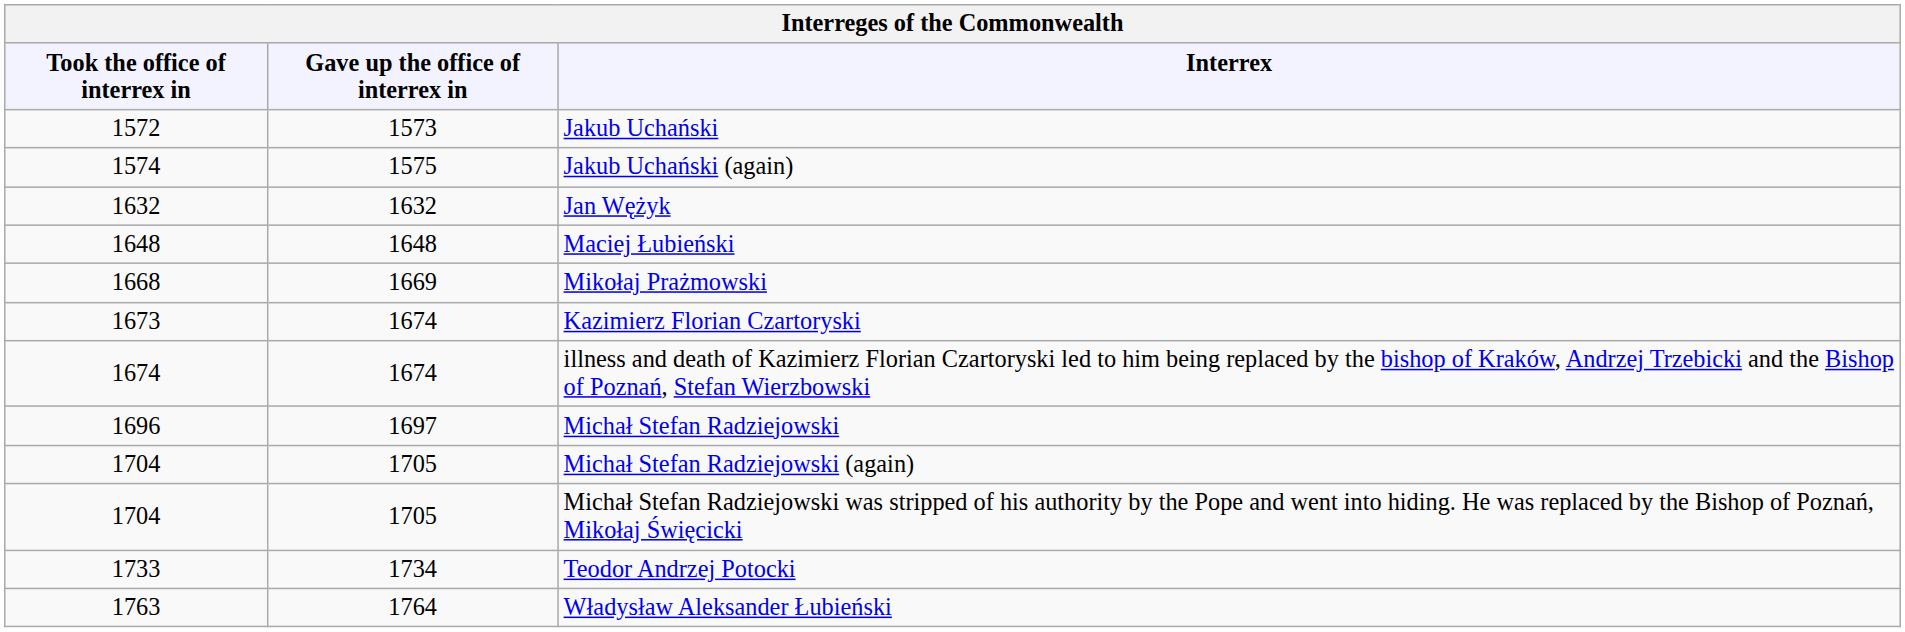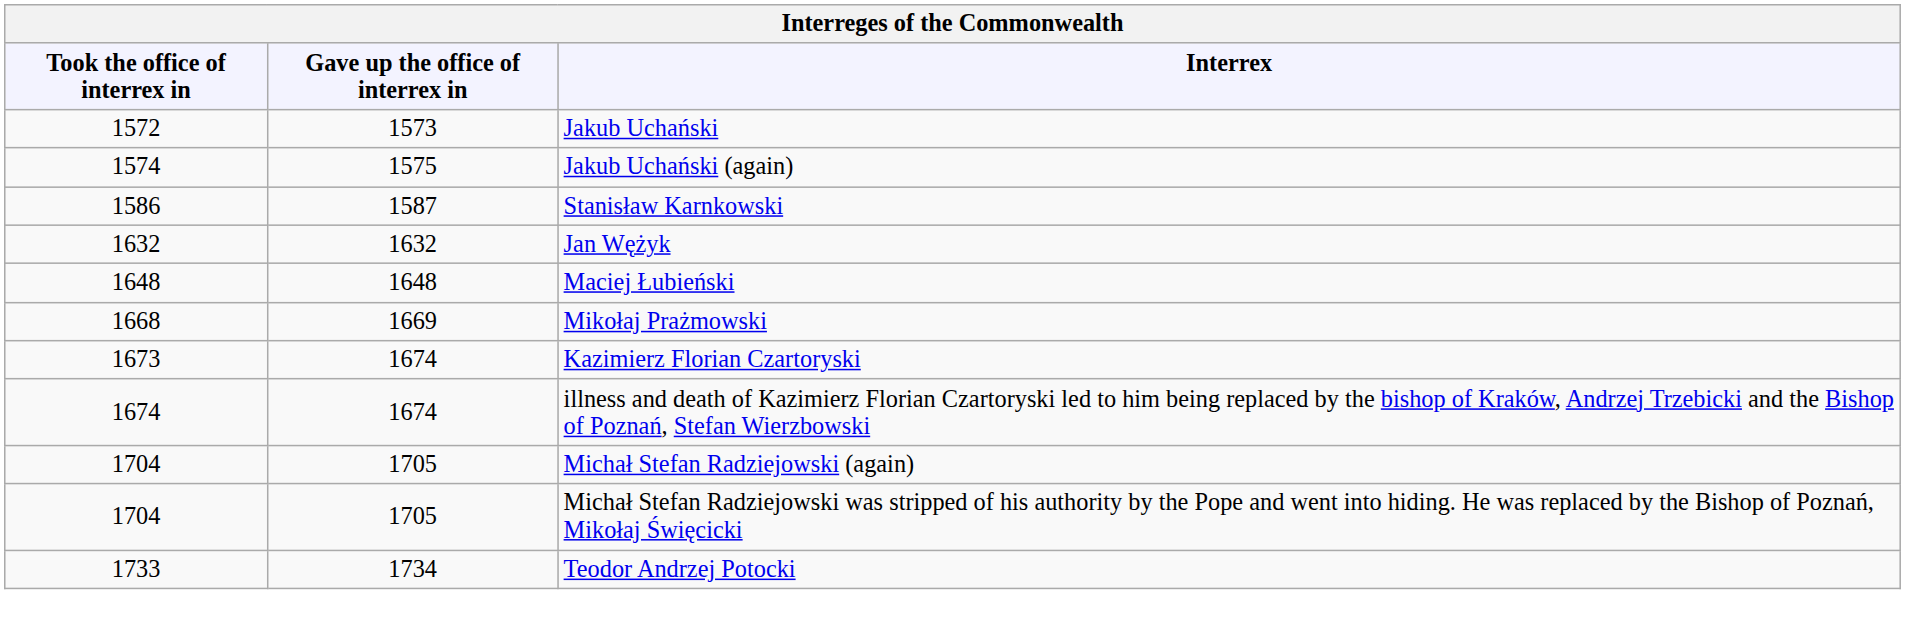+ row: 1586 | 1587 | Stanisław Karnkowski
- row: 1696 | 1697 | Michał Stefan Radziejowski
- row: 1763 | 1764 | Władysław Aleksander Łubieński
